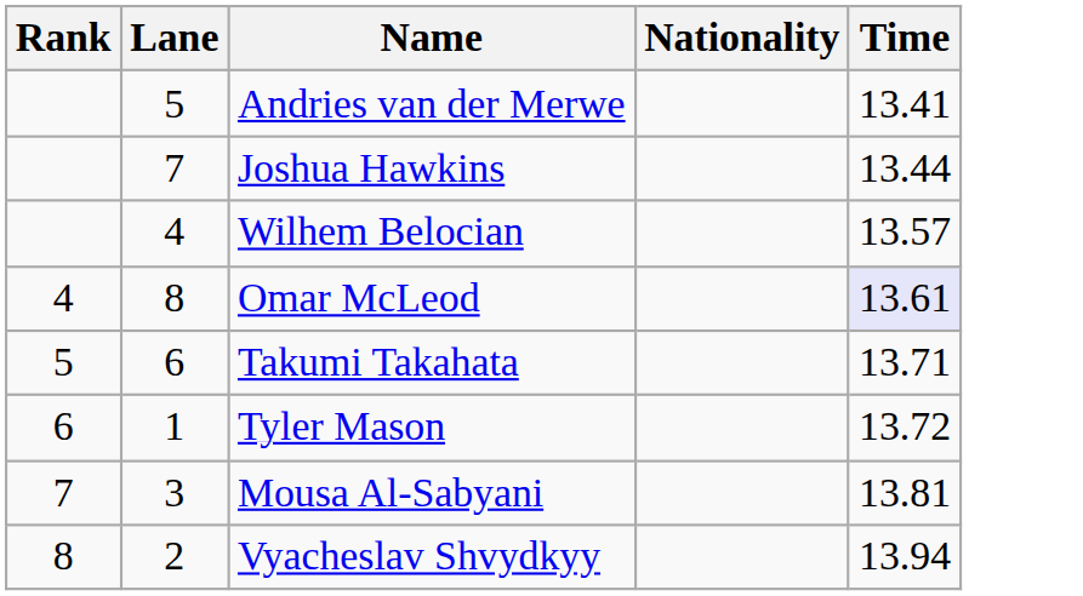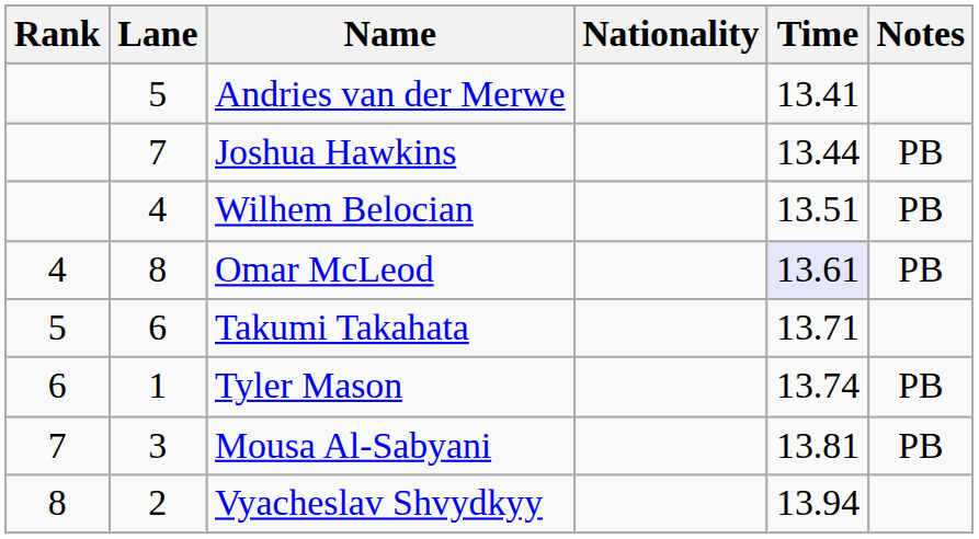+ column: Notes | PB | PB | PB | PB | PB
Wilhem Belocian | Time: 13.57 -> 13.51
Tyler Mason | Time: 13.72 -> 13.74
